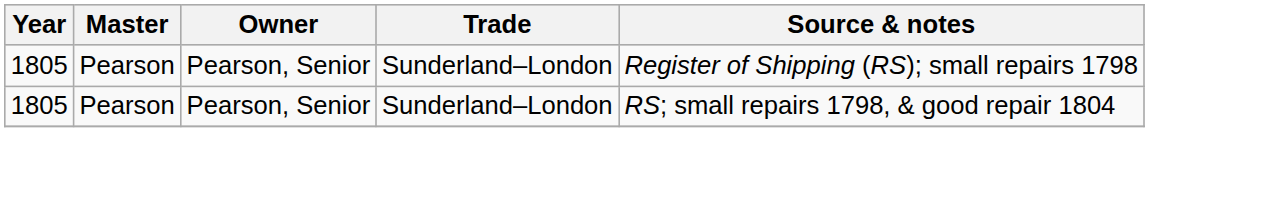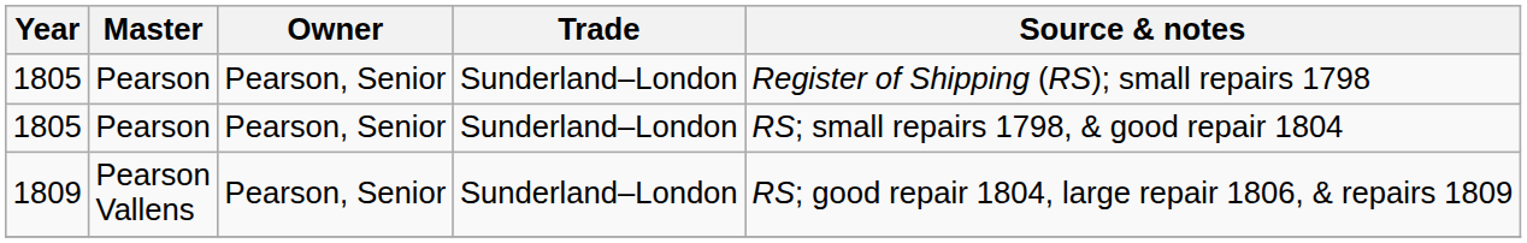+ row: 1809 | Pearson Vallens | Pearson, Senior | Sunderland–London | RS; good repair 1804, large repair 1806, & repairs 1809
